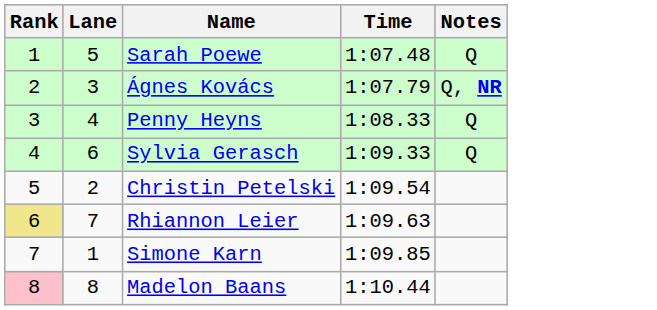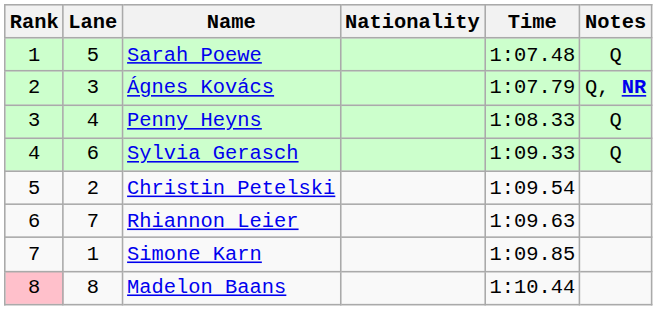+ column: Nationality
Rhiannon Leier | Rank: khaki background -> no background
